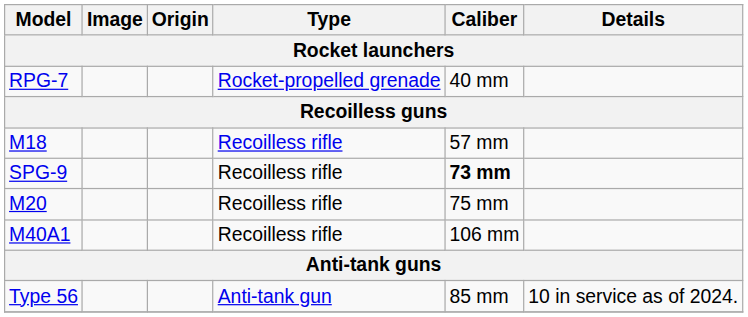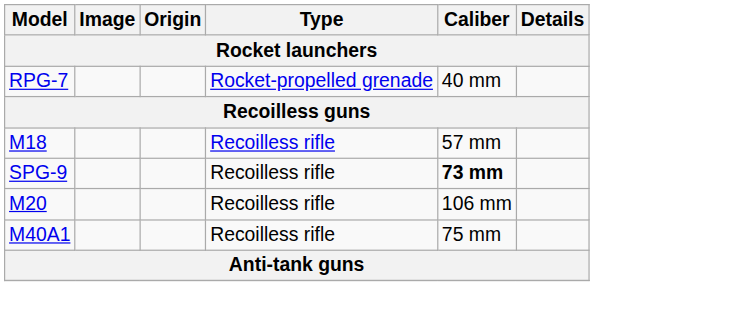M20 | Caliber: 75 mm -> 106 mm
M40A1 | Caliber: 106 mm -> 75 mm
- row: Type 56 | Anti-tank gun | 85 mm | 10 in service as of 2024.
